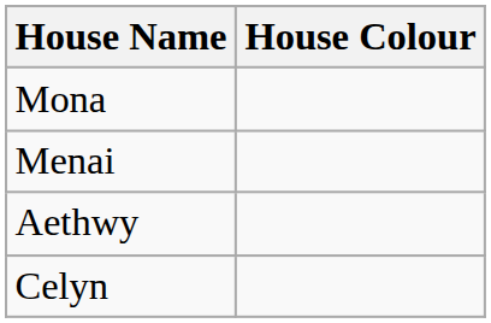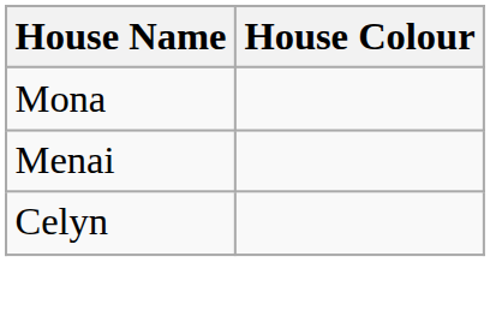- row: Aethwy
